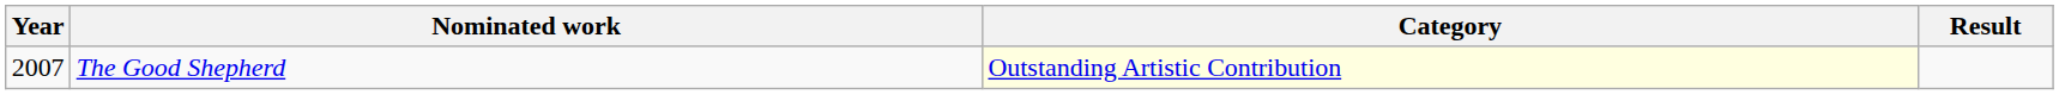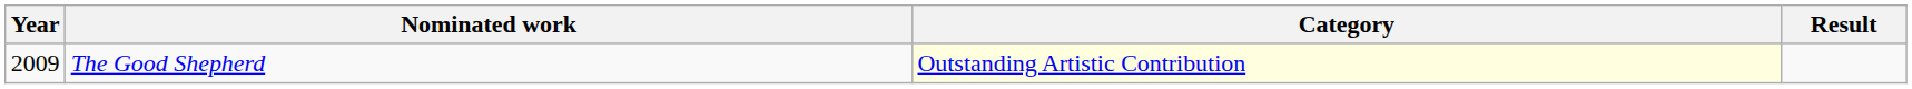The Good Shepherd | Year: 2007 -> 2009
